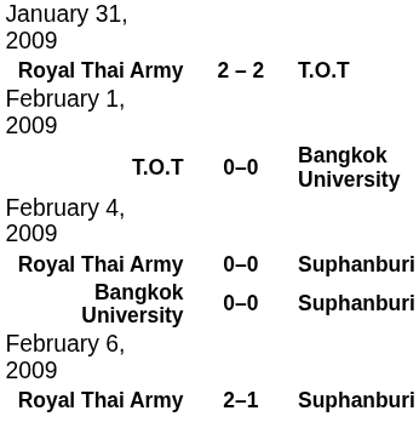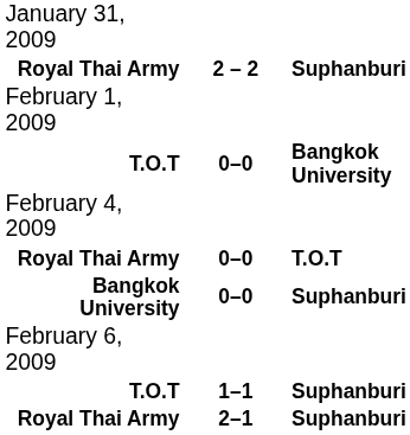Royal Thai Army / 2 – 2 | column 3: T.O.T -> Suphanburi
Royal Thai Army / 0–0 | column 3: Suphanburi -> T.O.T
+ row: T.O.T | 1–1 | Suphanburi
